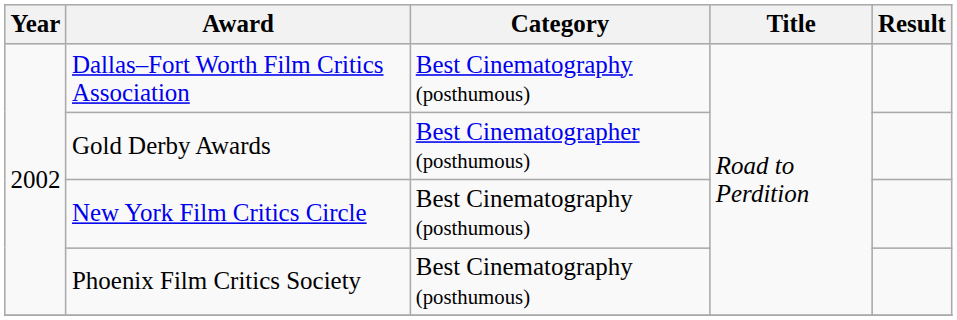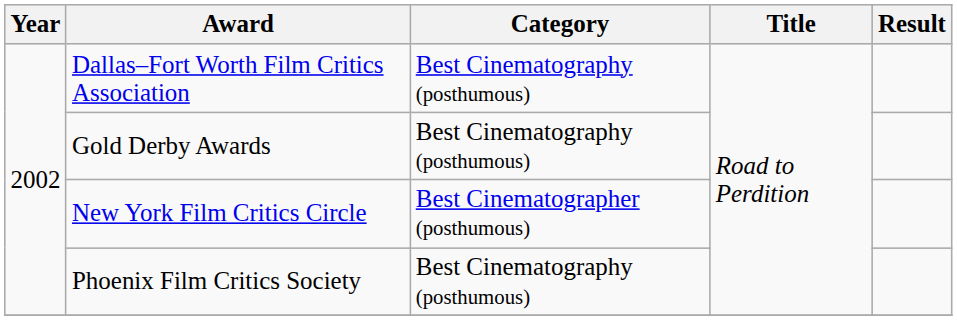Gold Derby Awards | Category: Best Cinematographer (posthumous) -> Best Cinematography (posthumous)
New York Film Critics Circle | Category: Best Cinematography (posthumous) -> Best Cinematographer (posthumous)
